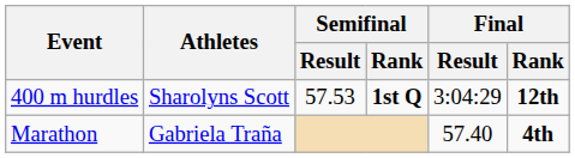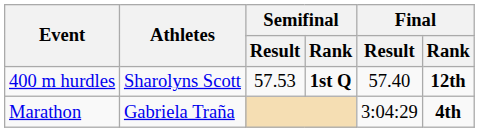400 m hurdles | Final / Result: 3:04:29 -> 57.40
Marathon | Final / Result: 57.40 -> 3:04:29
